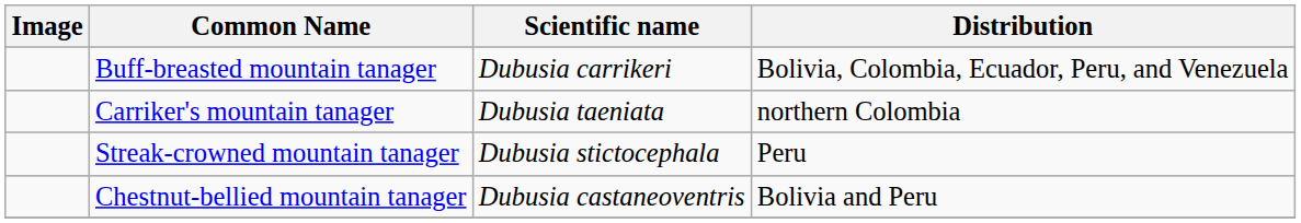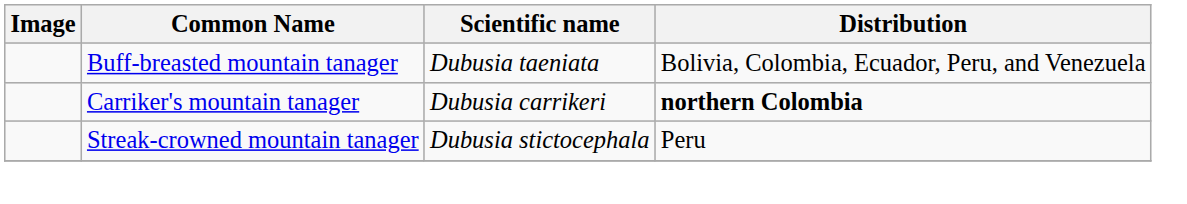Buff-breasted mountain tanager | Scientific name: Dubusia carrikeri -> Dubusia taeniata
Carriker's mountain tanager | Scientific name: Dubusia taeniata -> Dubusia carrikeri
Carriker's mountain tanager | Distribution: normal -> bold
- row: Chestnut-bellied mountain tanager | Dubusia castaneoventris | Bolivia and Peru
